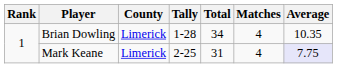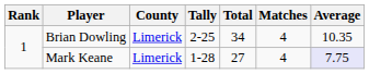Brian Dowling | Tally: 1-28 -> 2-25
Mark Keane | Tally: 2-25 -> 1-28
Mark Keane | Total: 31 -> 27
